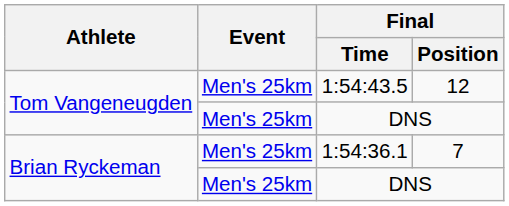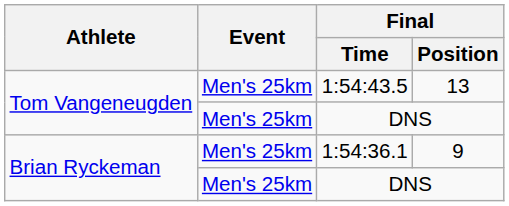1:54:43.5 | Final / Position: 12 -> 13
1:54:36.1 | Final / Position: 7 -> 9
